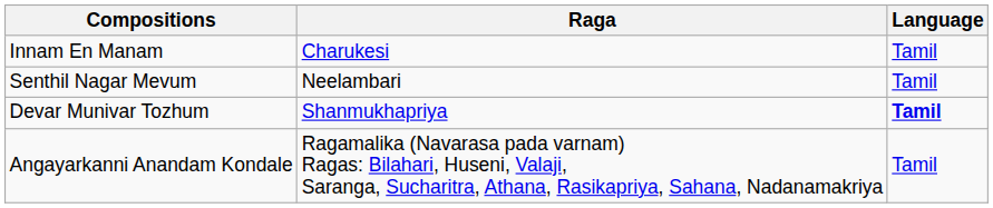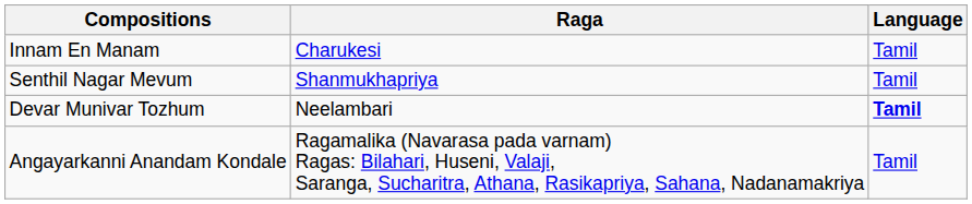Senthil Nagar Mevum | Raga: Neelambari -> Shanmukhapriya
Devar Munivar Tozhum | Raga: Shanmukhapriya -> Neelambari
